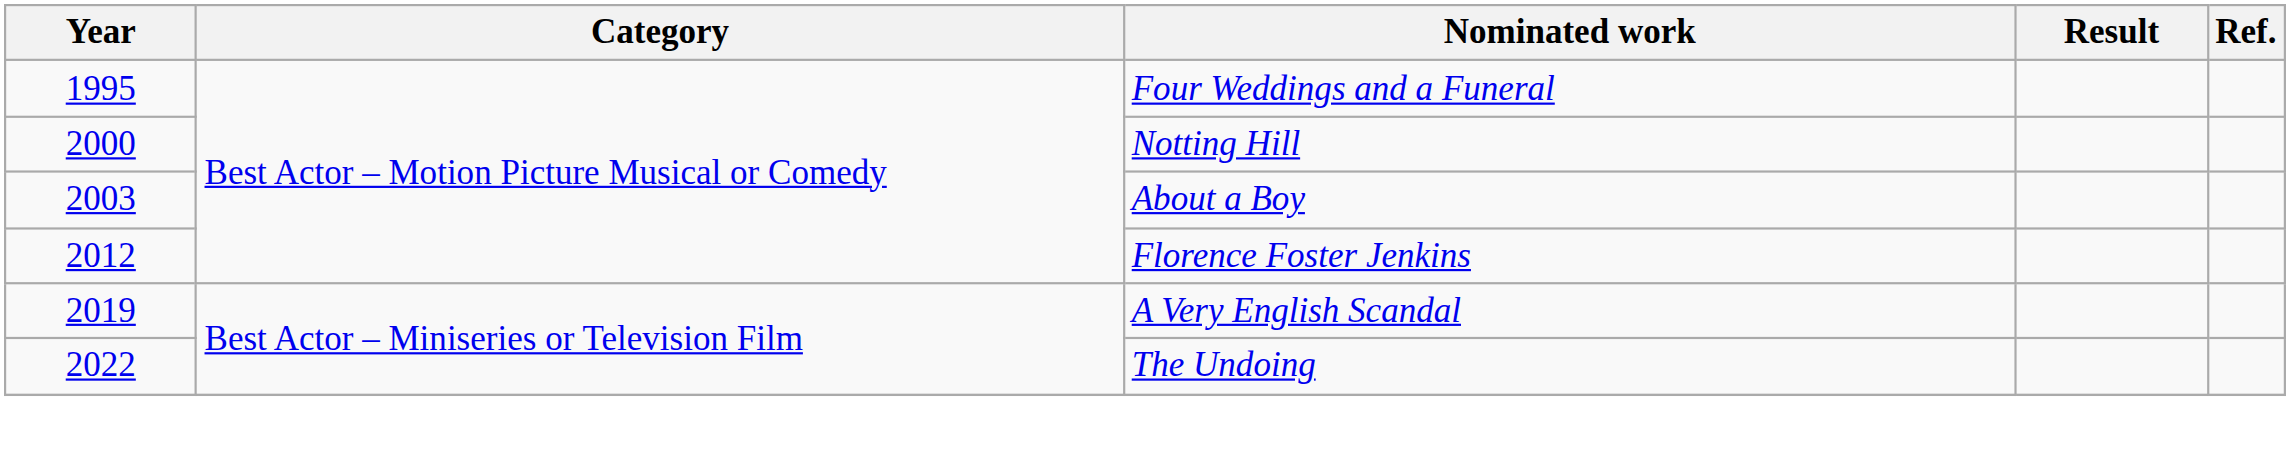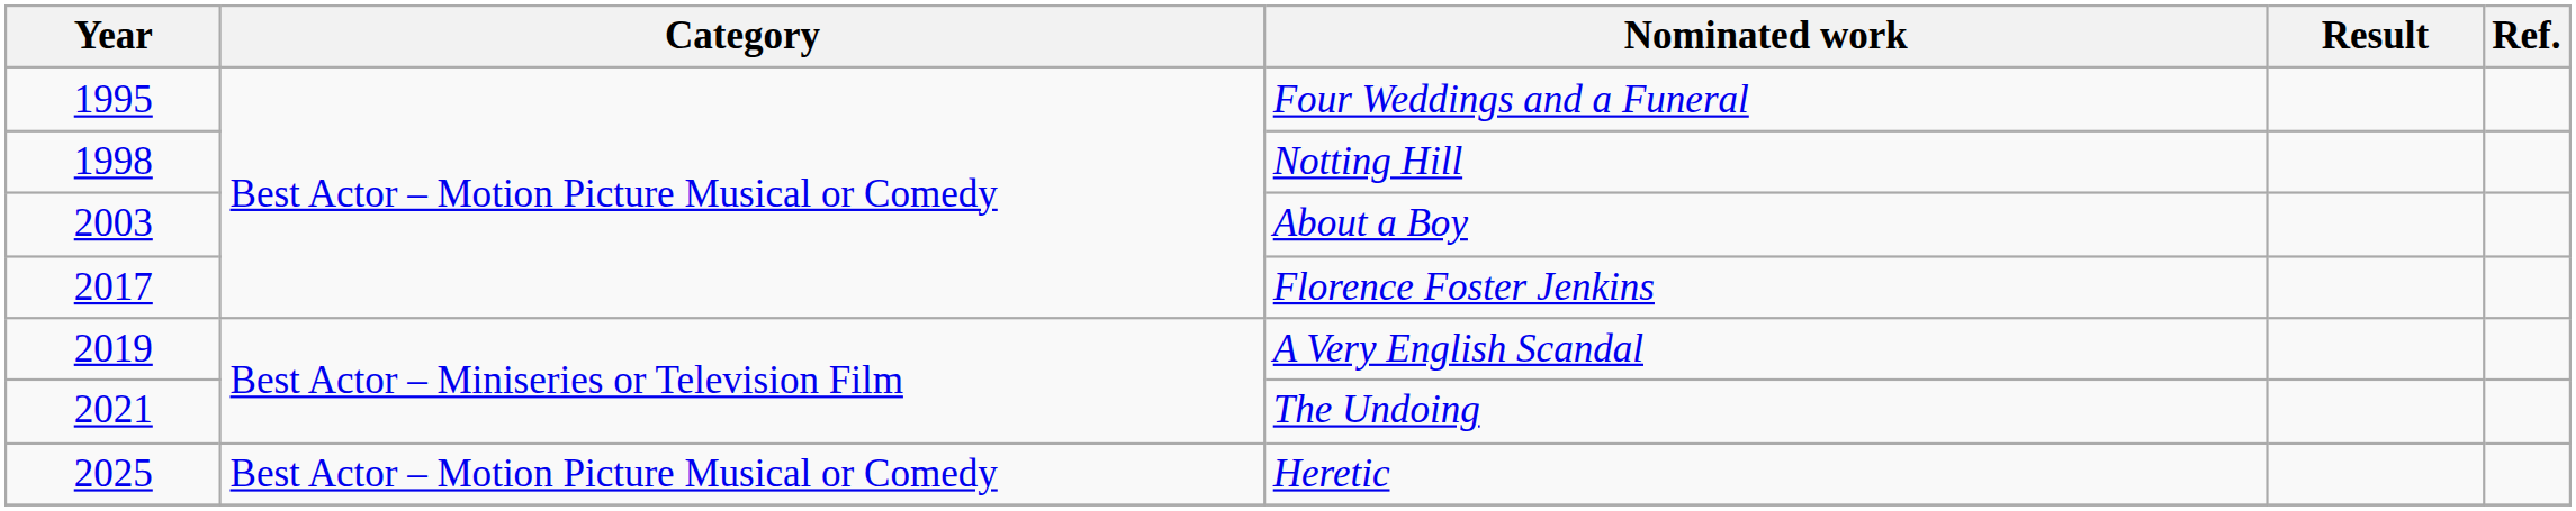Notting Hill | Year: 2000 -> 1998
Florence Foster Jenkins | Year: 2012 -> 2017
The Undoing | Year: 2022 -> 2021
+ row: 2025 | Best Actor – Motion Picture Musical or Comedy | Heretic
